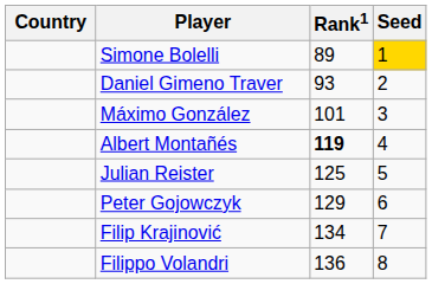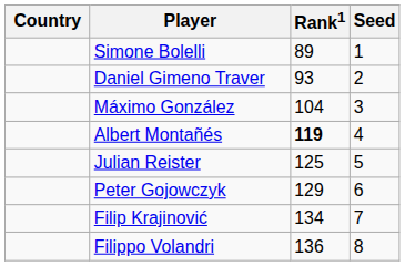Simone Bolelli | Seed: gold background -> no background
Máximo González | Rank1: 101 -> 104
